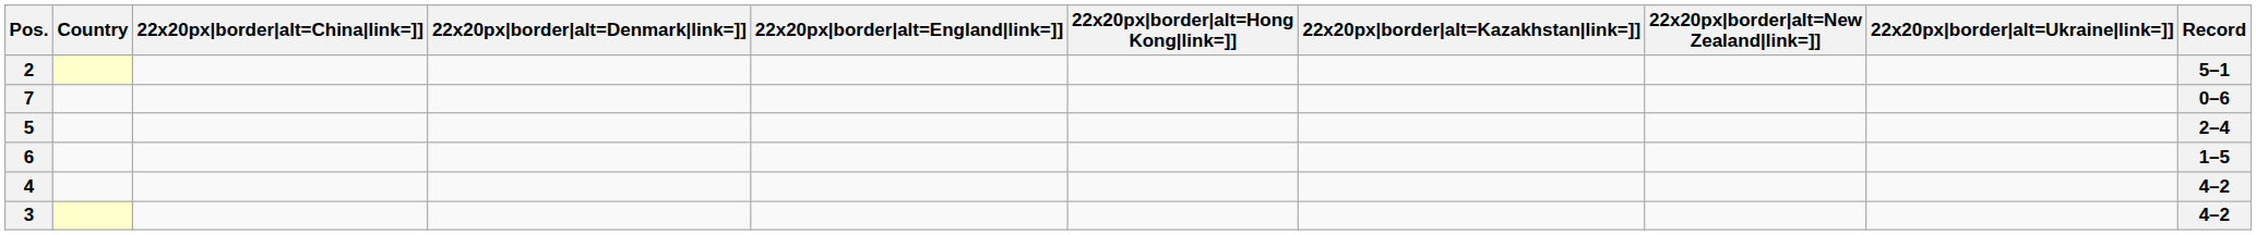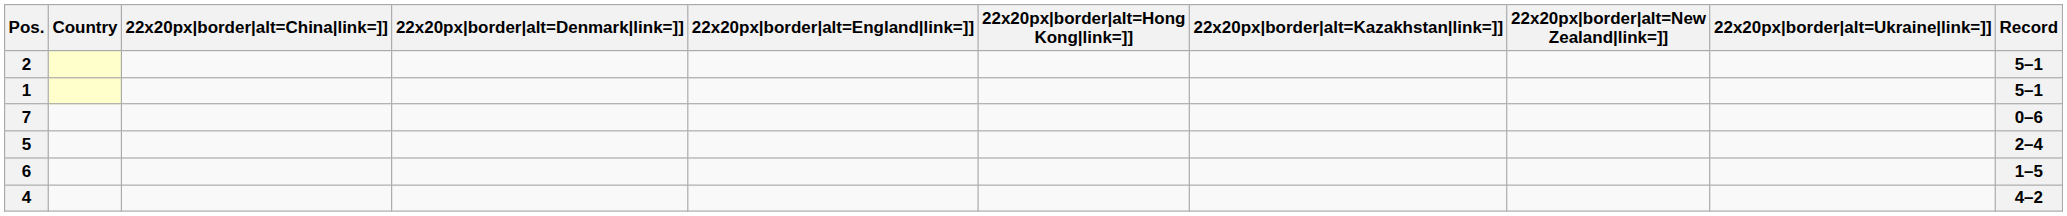+ row: 1 | 5–1
- row: 3 | 4–2
